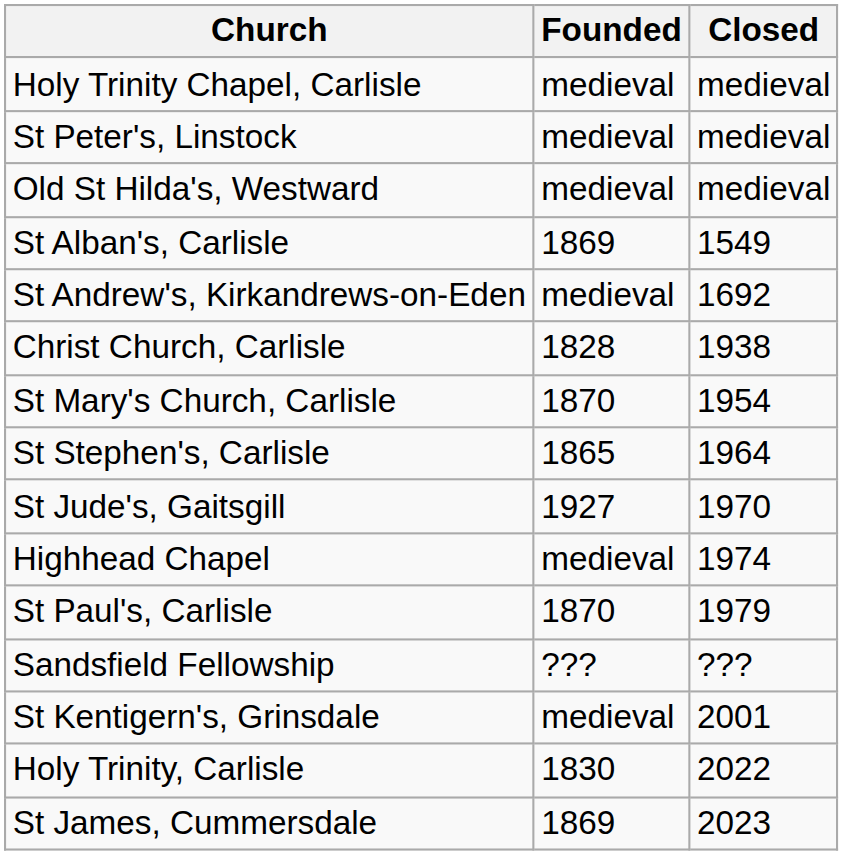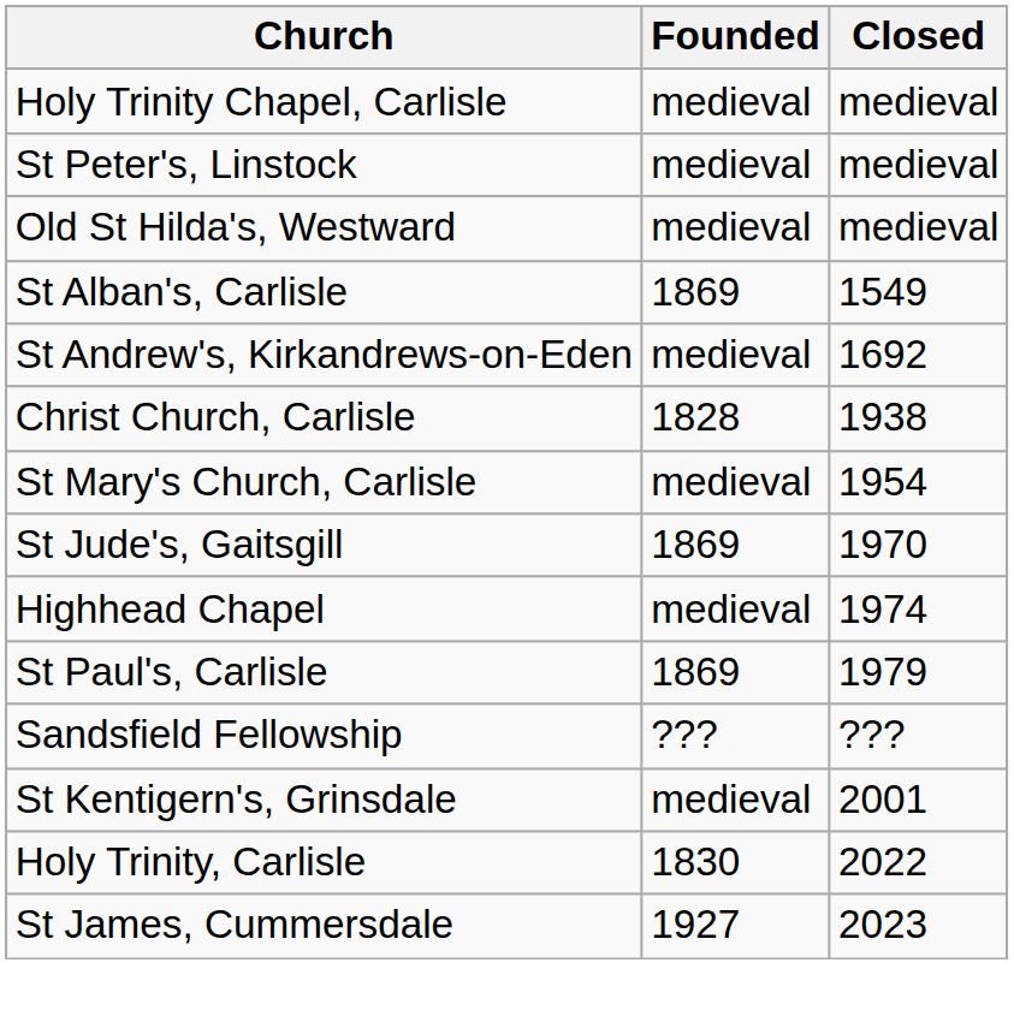St Mary's Church, Carlisle | Founded: 1870 -> medieval
- row: St Stephen's, Carlisle | 1865 | 1964
St Jude's, Gaitsgill | Founded: 1927 -> 1869
St Paul's, Carlisle | Founded: 1870 -> 1869
St James, Cummersdale | Founded: 1869 -> 1927
